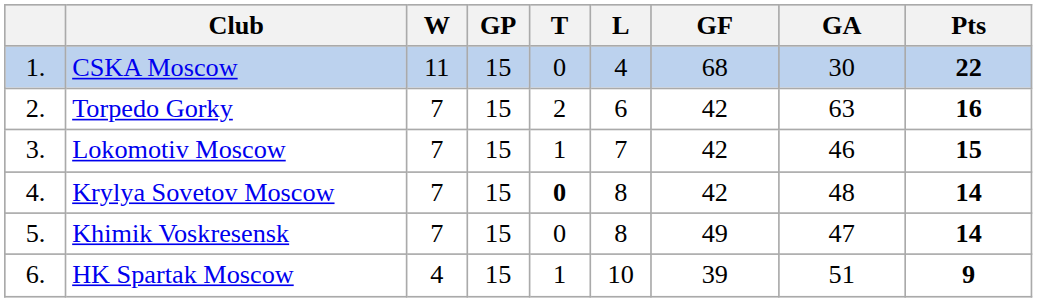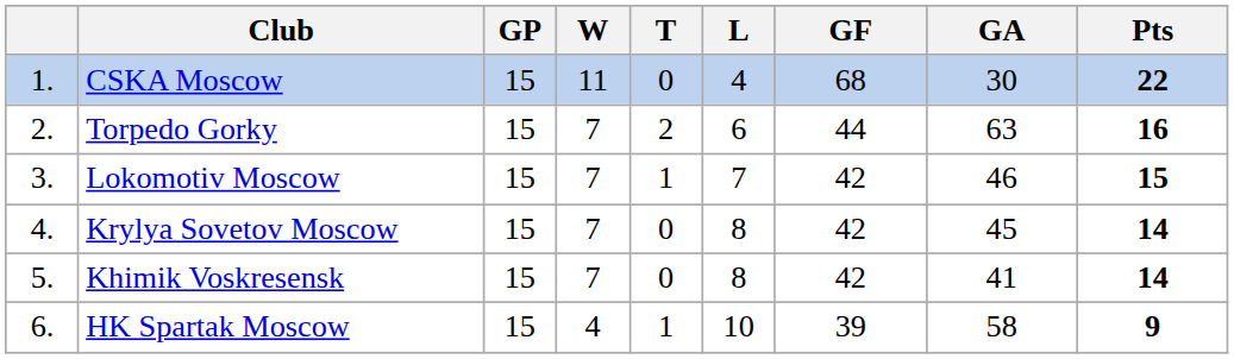columns swapped: GP <-> W
Torpedo Gorky | GF: 42 -> 44
Krylya Sovetov Moscow | T: bold -> normal
Krylya Sovetov Moscow | GA: 48 -> 45
Khimik Voskresensk | GF: 49 -> 42
Khimik Voskresensk | GA: 47 -> 41
HK Spartak Moscow | GA: 51 -> 58
